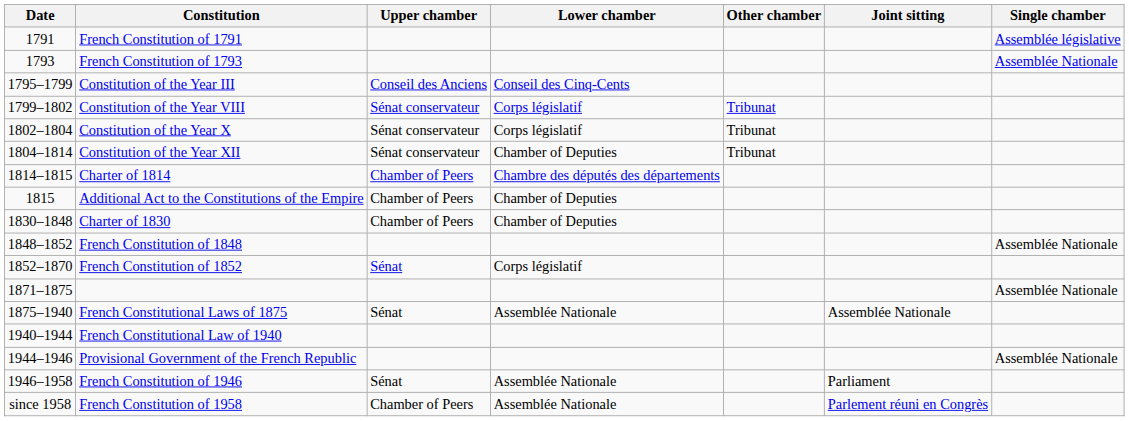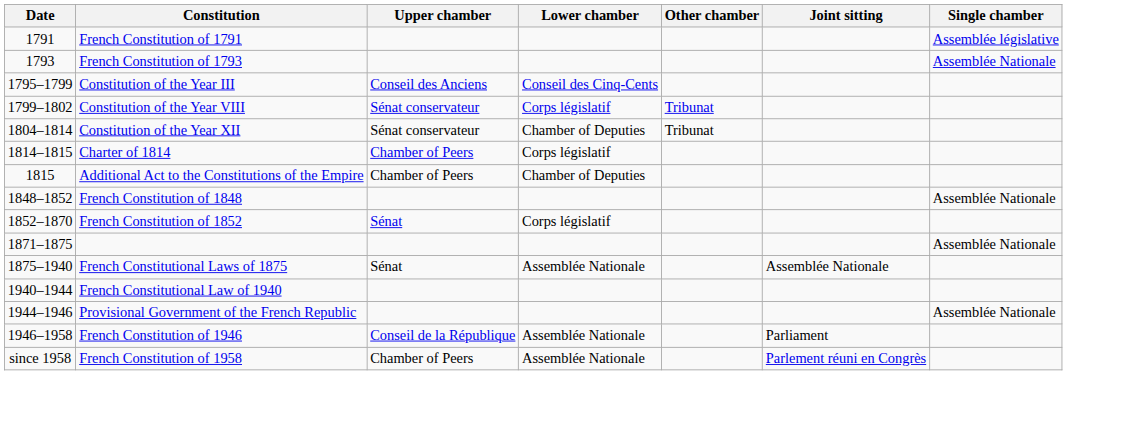- row: 1802–1804 | Constitution of the Year X | Sénat conservateur | Corps législatif | Tribunat
Charter of 1814 | Lower chamber: Chambre des députés des départements -> Corps législatif
- row: 1830–1848 | Charter of 1830 | Chamber of Peers | Chamber of Deputies
French Constitution of 1946 | Upper chamber: Sénat -> Conseil de la République
